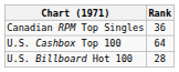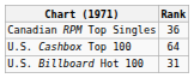U.S. Billboard Hot 100 | Rank: 28 -> 31
